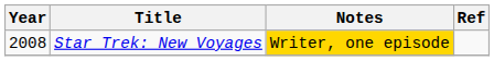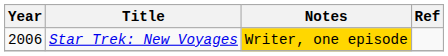Star Trek: New Voyages | Year: 2008 -> 2006
